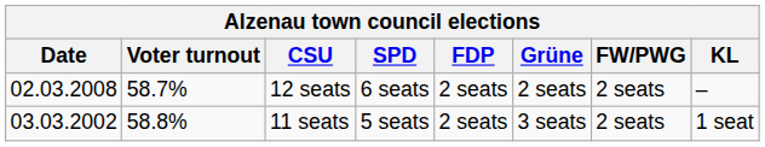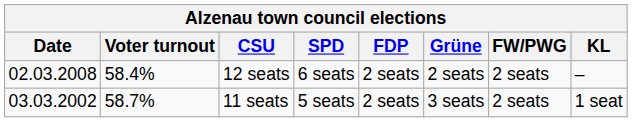12 seats | Voter turnout: 58.7% -> 58.4%
11 seats | Voter turnout: 58.8% -> 58.7%
